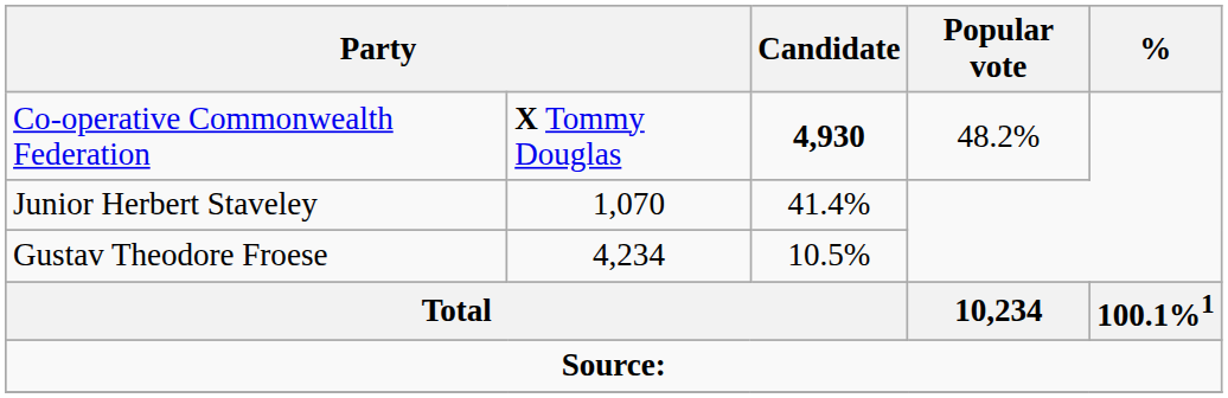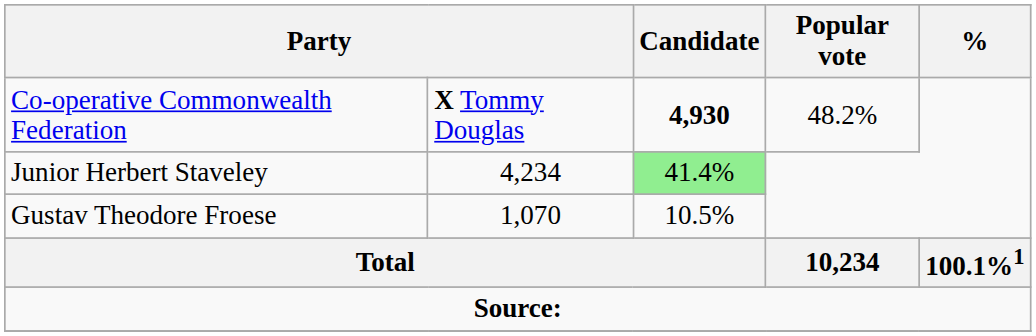Junior Herbert Staveley | column 2: 1,070 -> 4,234
Junior Herbert Staveley | Candidate: no background -> lightgreen background
Gustav Theodore Froese | column 2: 4,234 -> 1,070
